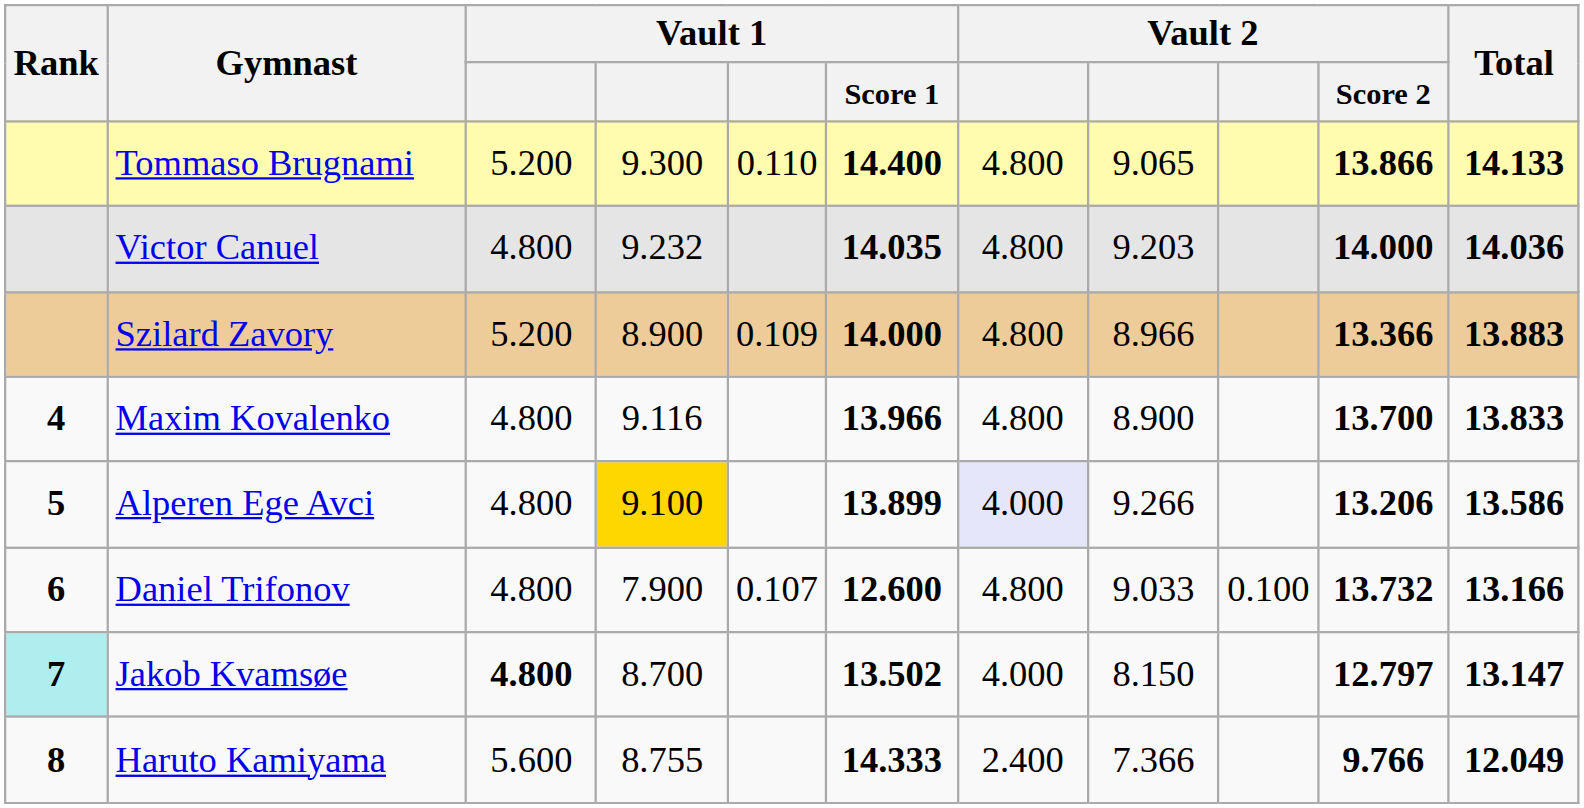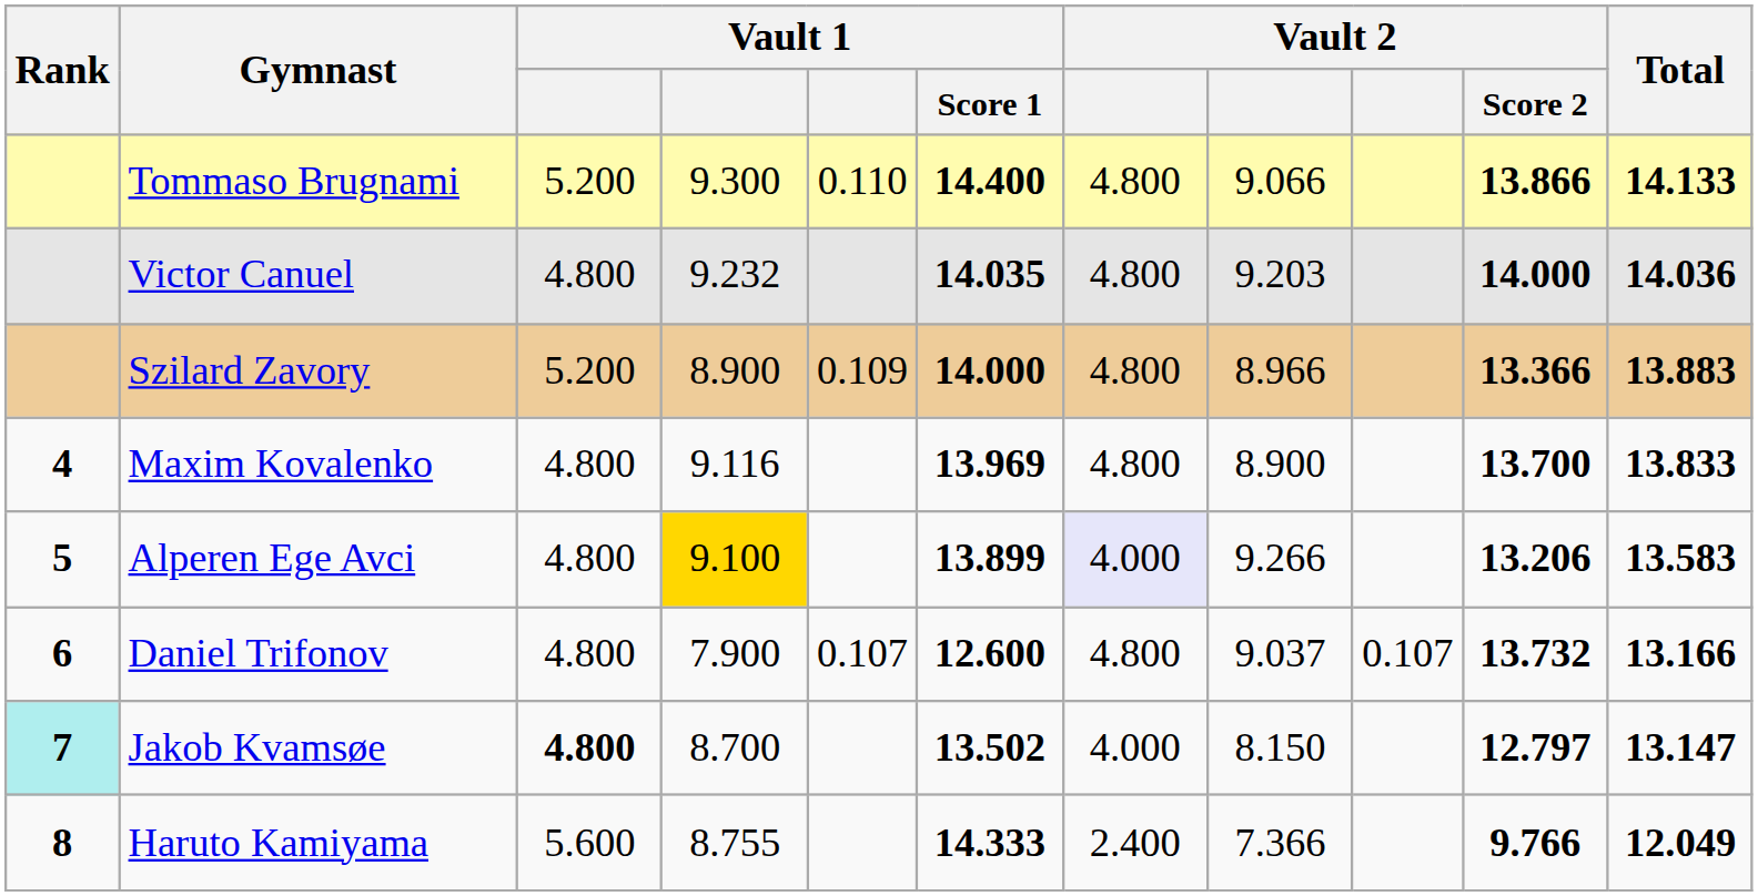Tommaso Brugnami | column 8: 9.065 -> 9.066
Maxim Kovalenko | Vault 1 / Score 1: 13.966 -> 13.969
Alperen Ege Avci | Total: 13.586 -> 13.583
Daniel Trifonov | column 8: 9.033 -> 9.037
Daniel Trifonov | column 9: 0.100 -> 0.107
